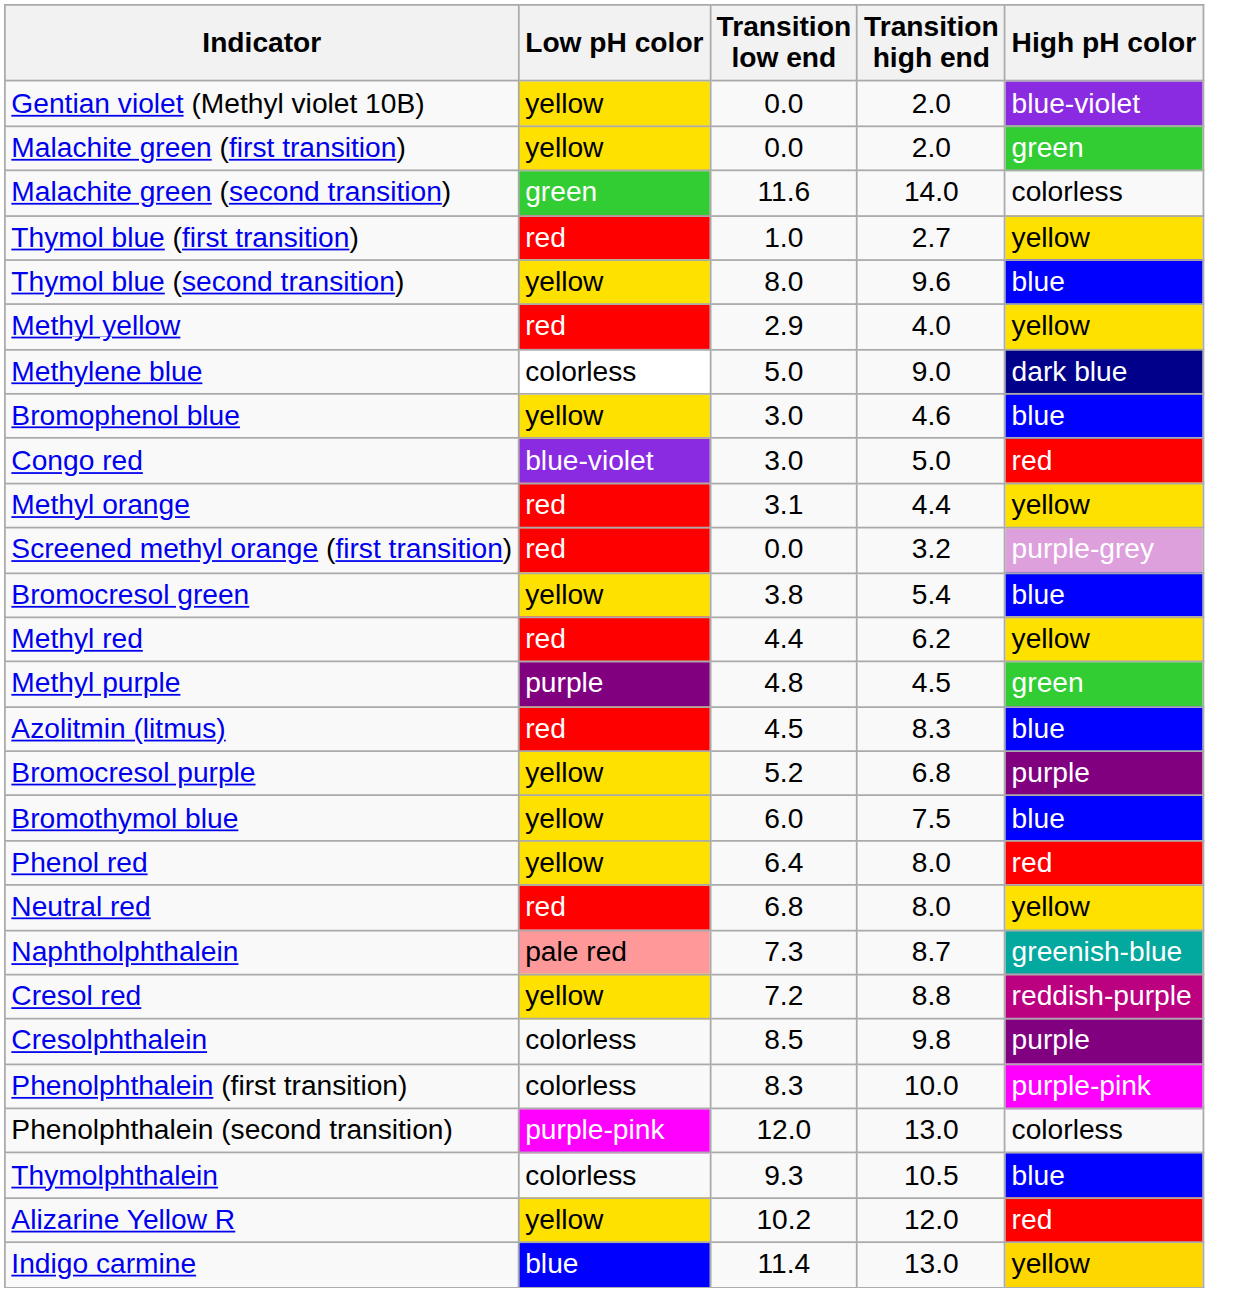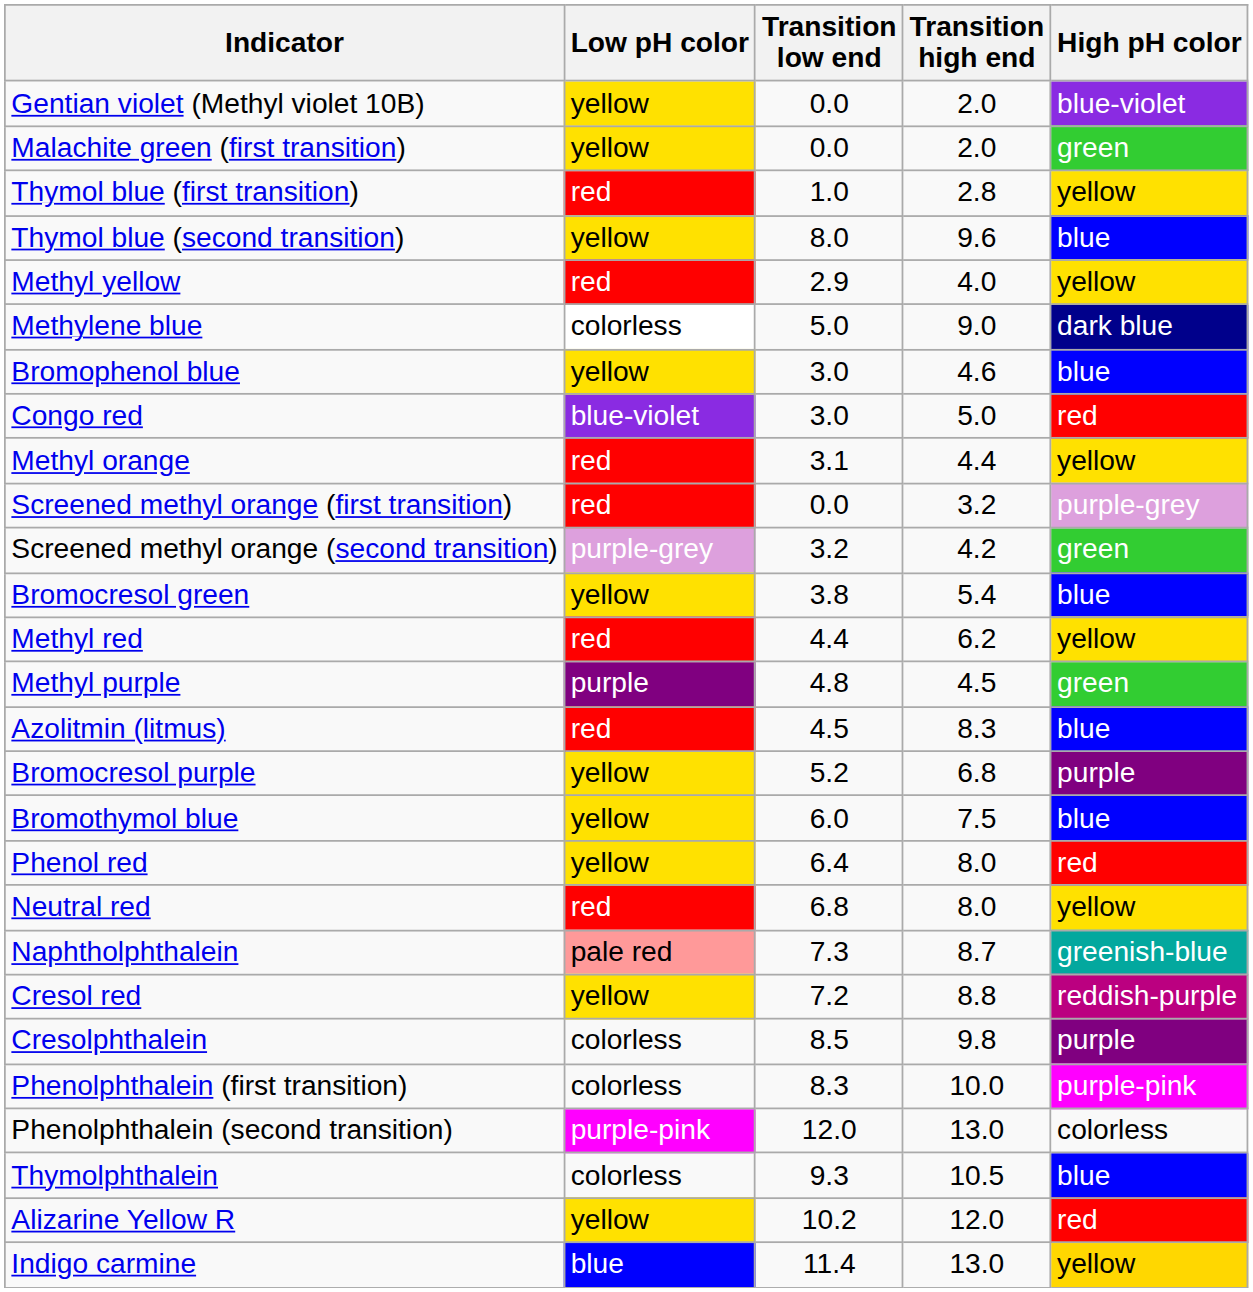- row: Malachite green (second transition) | green | 11.6 | 14.0 | colorless
Thymol blue (first transition) | Transition high end: 2.7 -> 2.8
+ row: Screened methyl orange (second transition) | purple-grey | 3.2 | 4.2 | green
